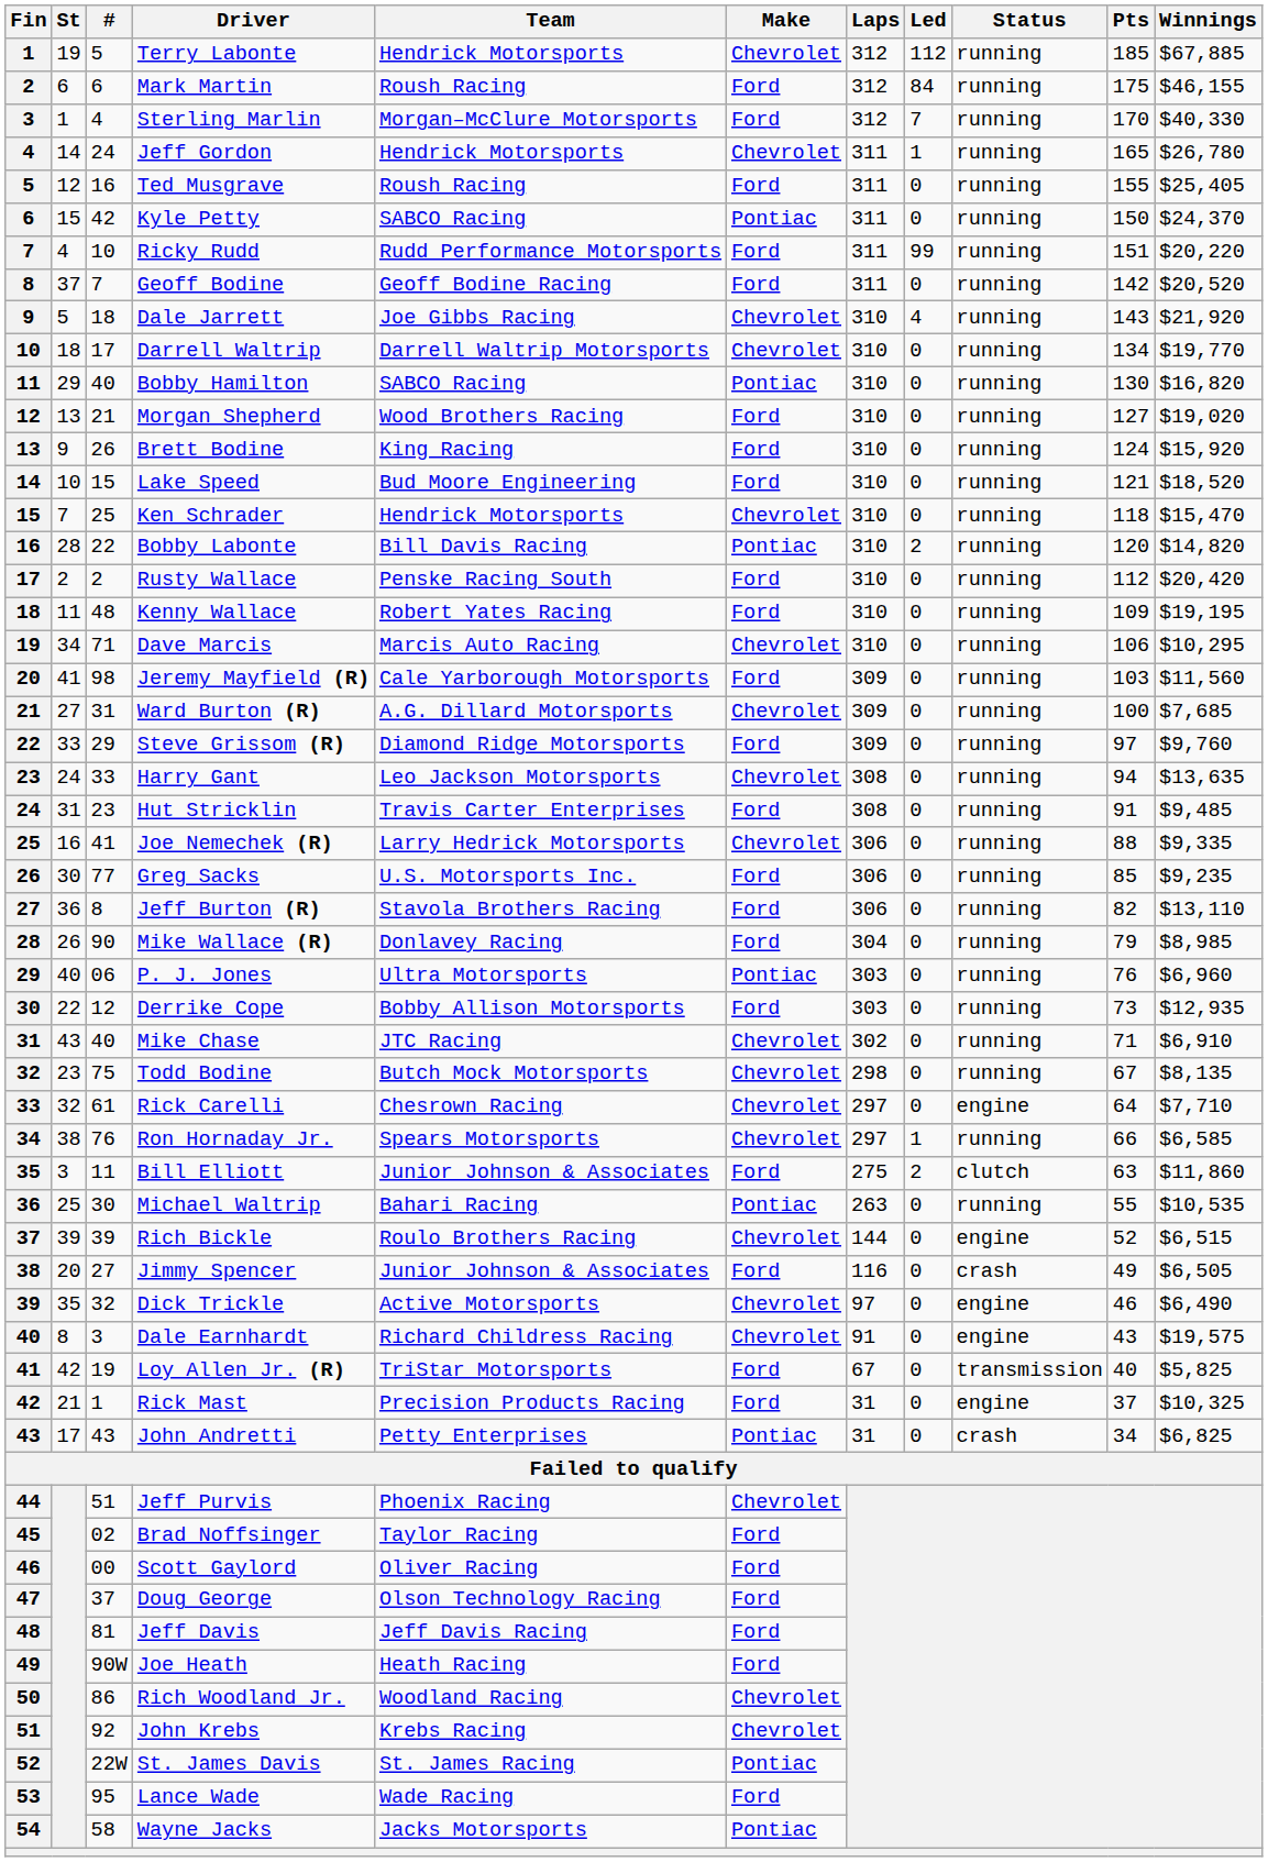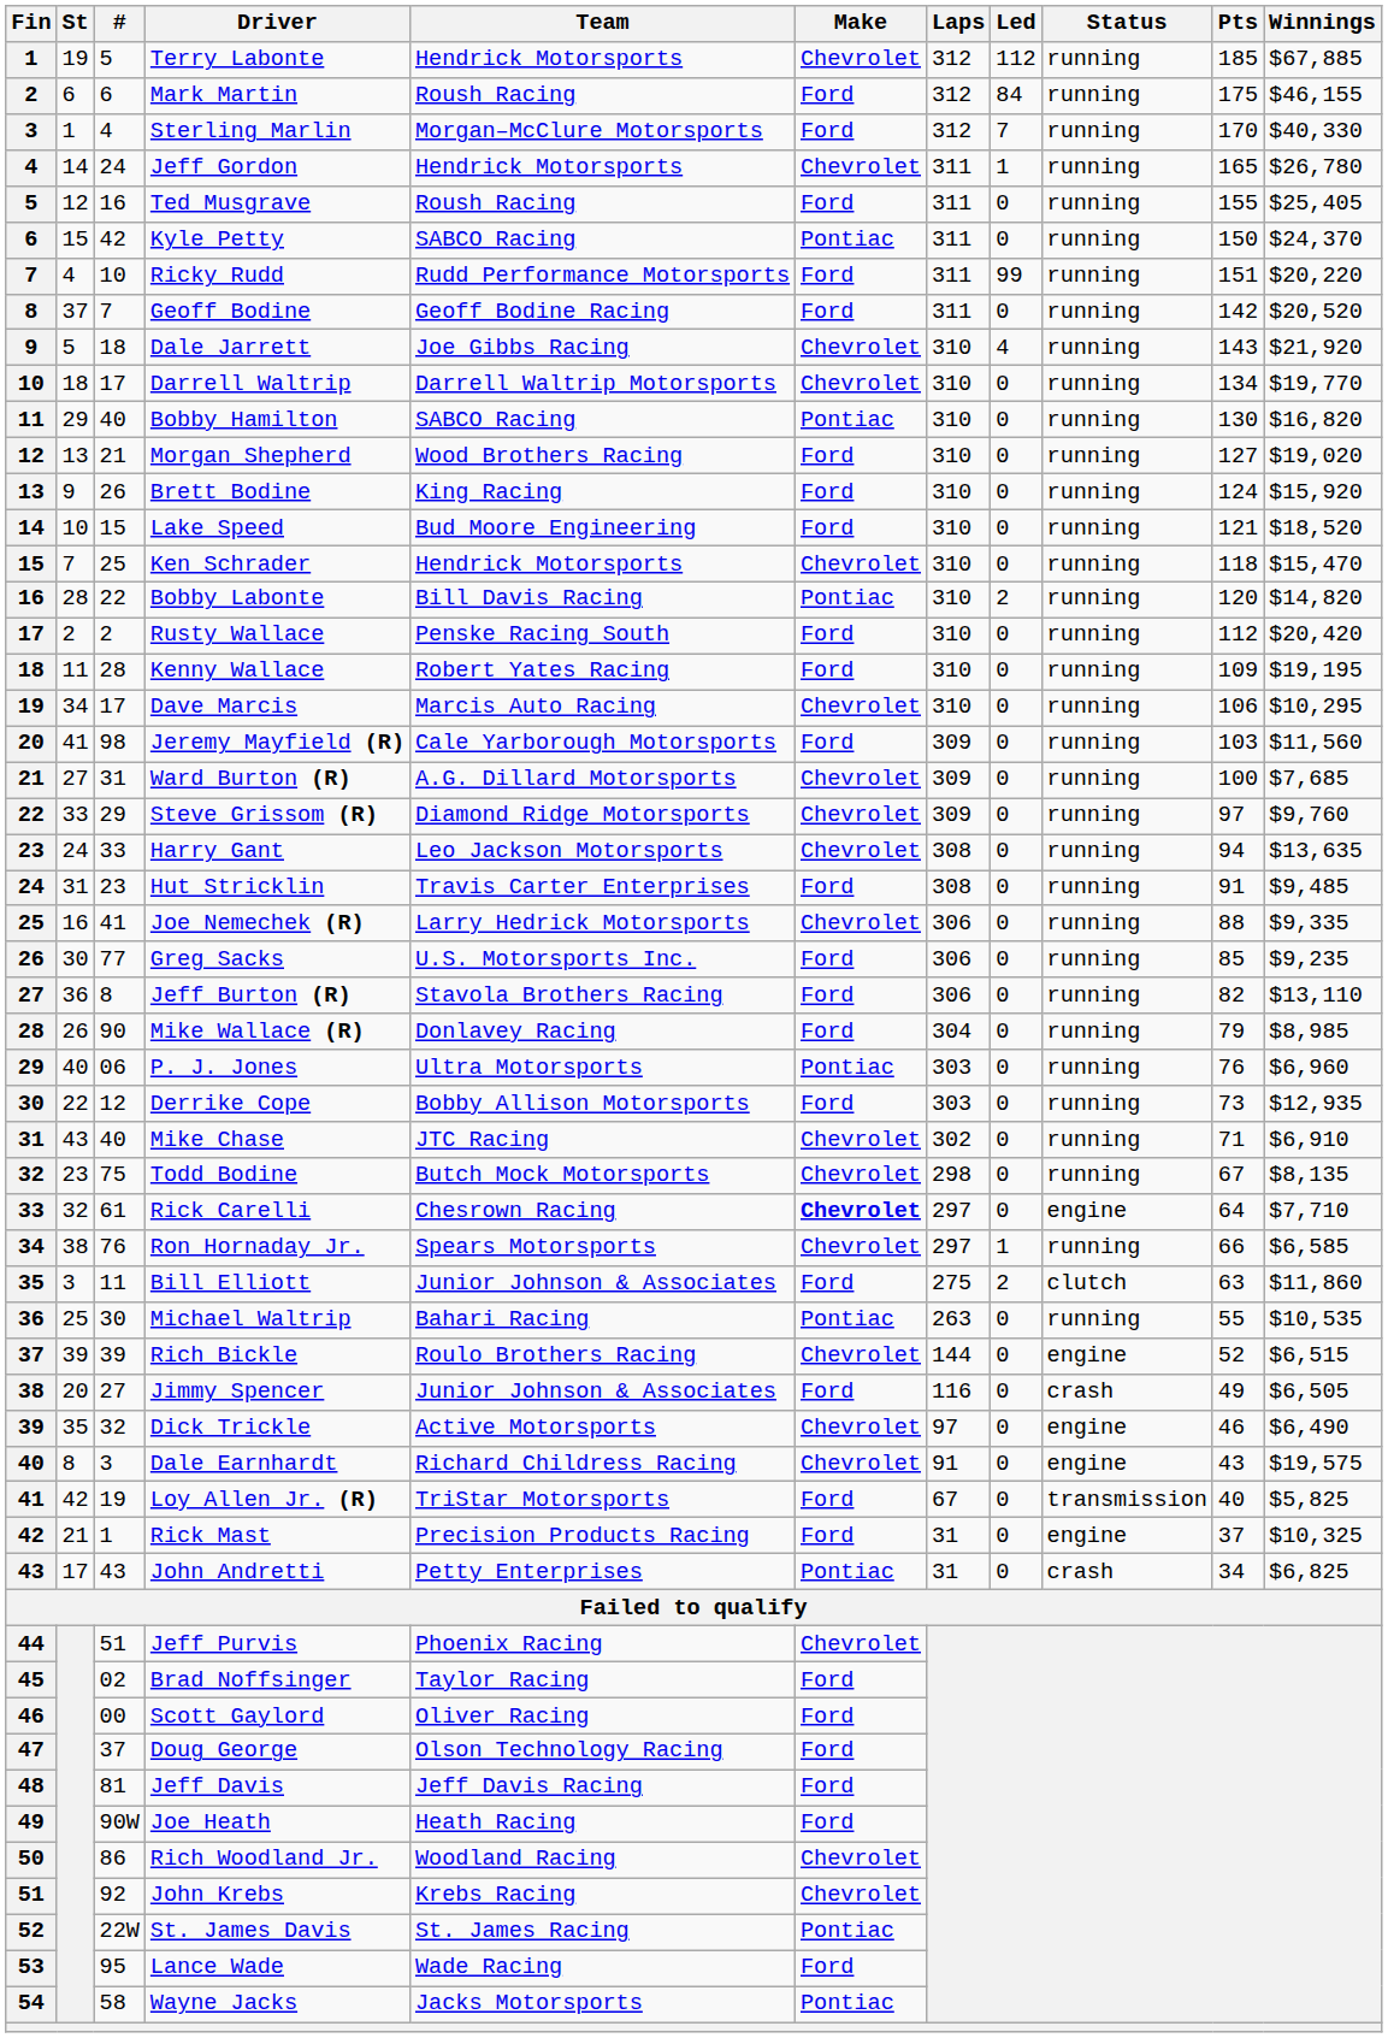Kenny Wallace | #: 48 -> 28
Dave Marcis | #: 71 -> 17
Steve Grissom (R) | Make: Ford -> Chevrolet
Rick Carelli | Make: normal -> bold
